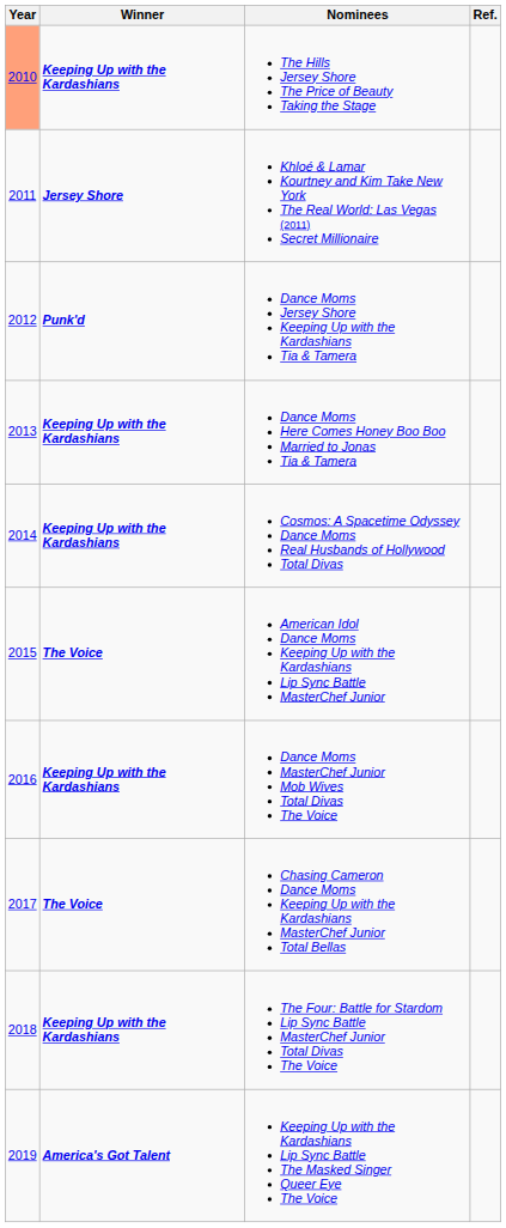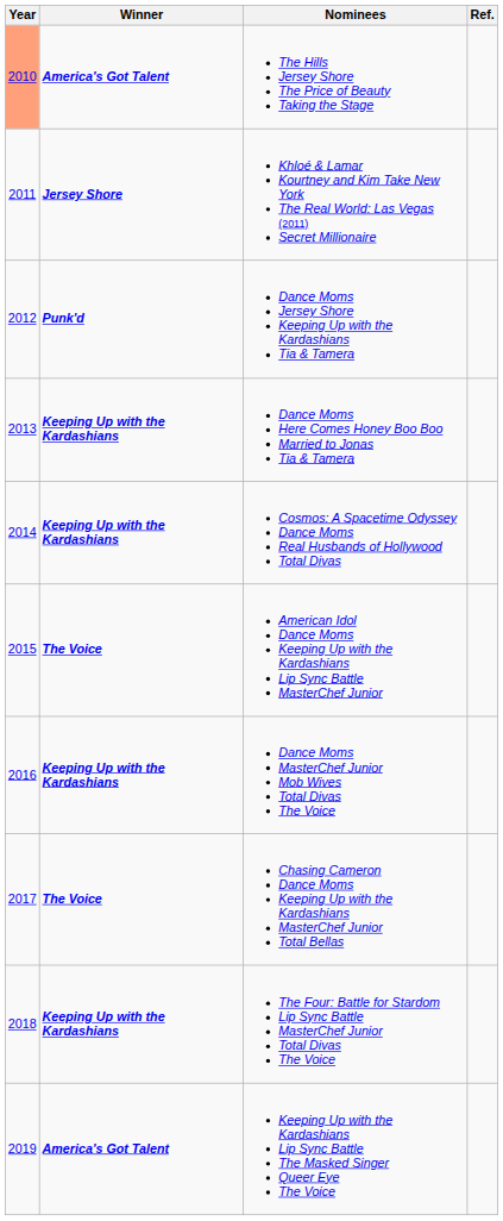The Hills Jersey Shore The Price of Beauty Taking the Stage | Winner: Keeping Up with the Kardashians -> America's Got Talent
